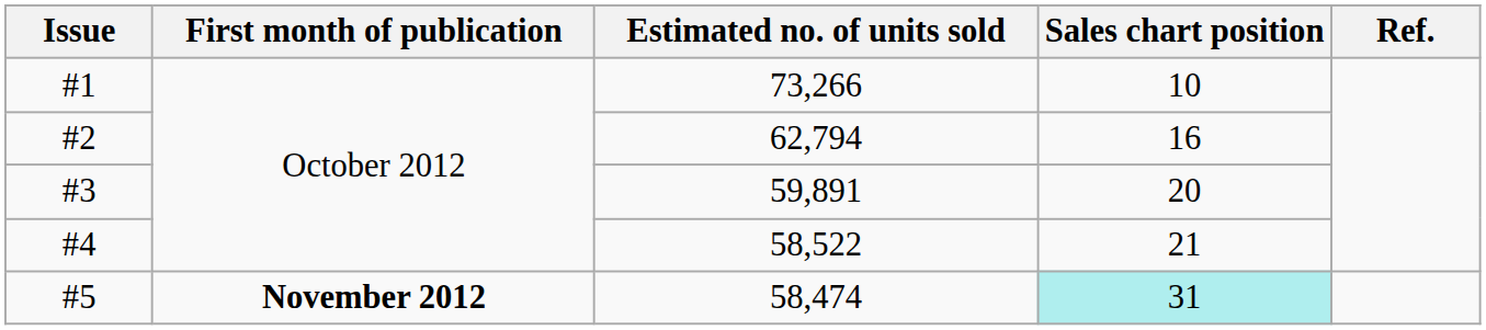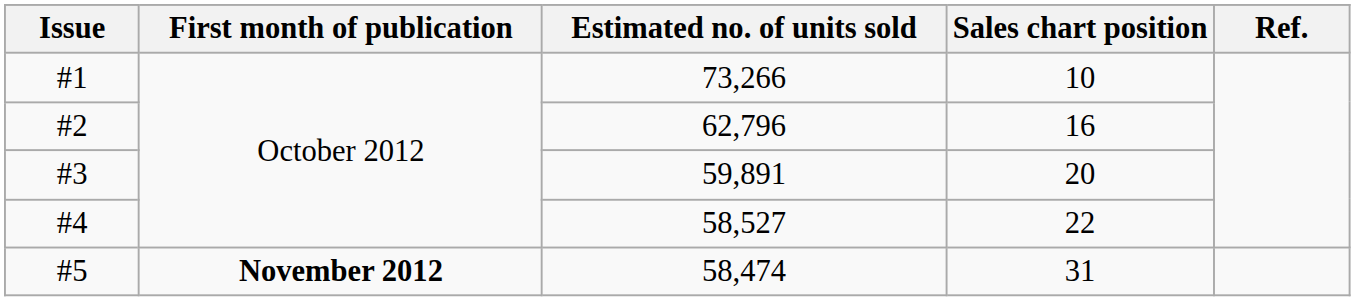#2 | Estimated no. of units sold: 62,794 -> 62,796
#4 | Estimated no. of units sold: 58,522 -> 58,527
#4 | Sales chart position: 21 -> 22
#5 | Sales chart position: paleturquoise background -> no background
